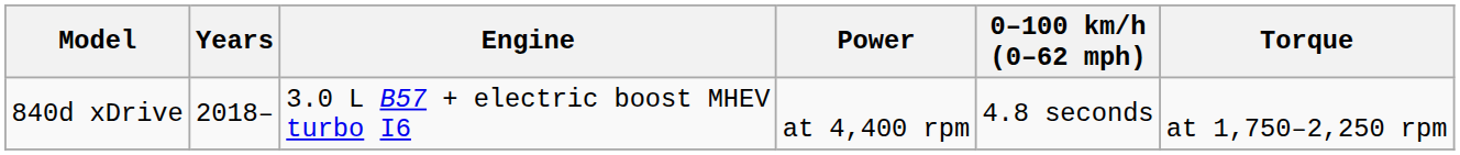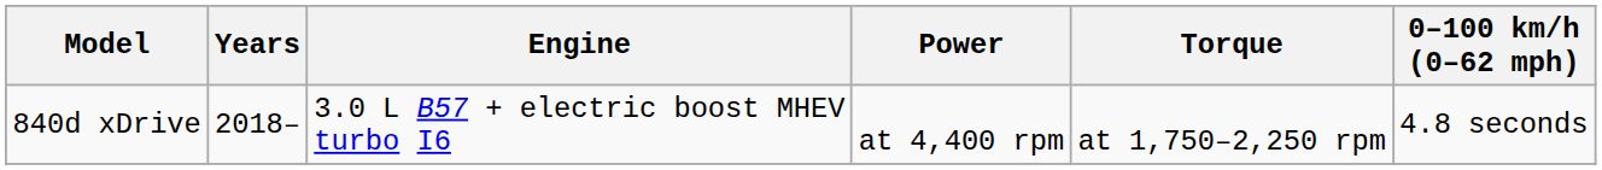columns swapped: Torque <-> 0–100 km/h (0–62 mph)
